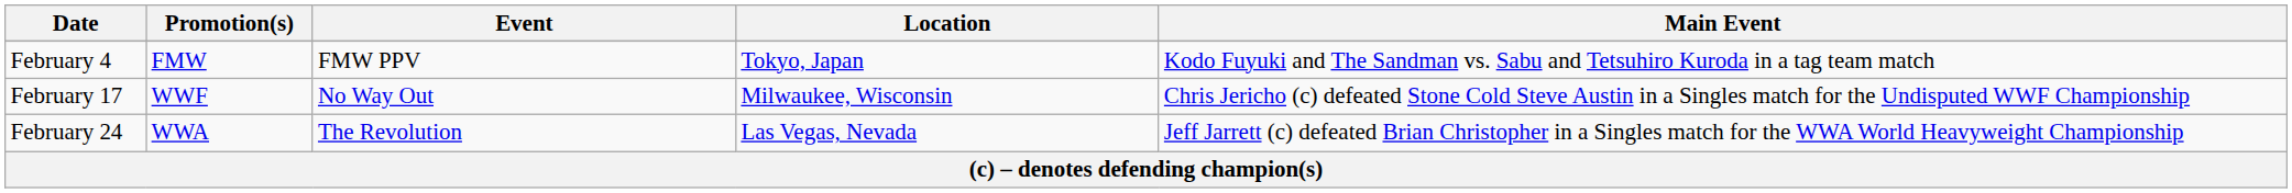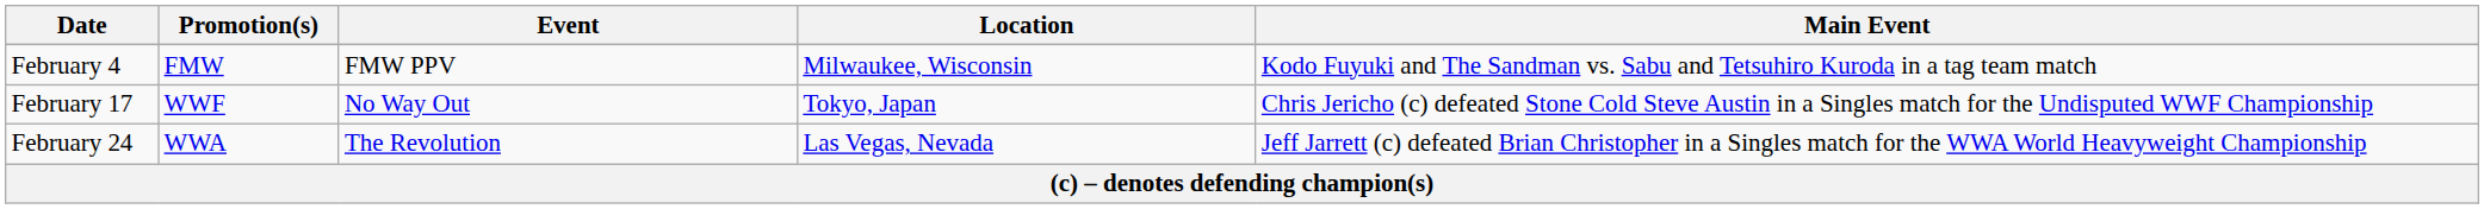February 4 | Location: Tokyo, Japan -> Milwaukee, Wisconsin
February 17 | Location: Milwaukee, Wisconsin -> Tokyo, Japan
